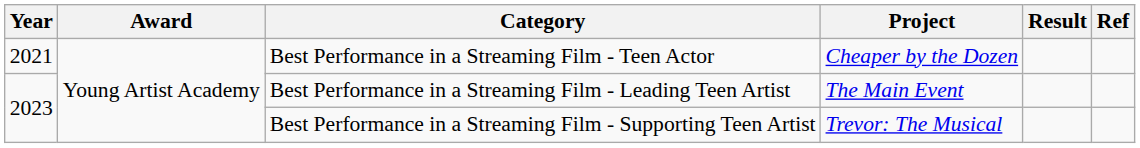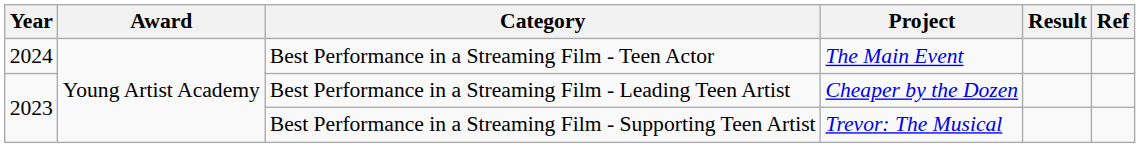Best Performance in a Streaming Film - Teen Actor | Year: 2021 -> 2024
Best Performance in a Streaming Film - Teen Actor | Project: Cheaper by the Dozen -> The Main Event
Best Performance in a Streaming Film - Leading Teen Artist | Project: The Main Event -> Cheaper by the Dozen
